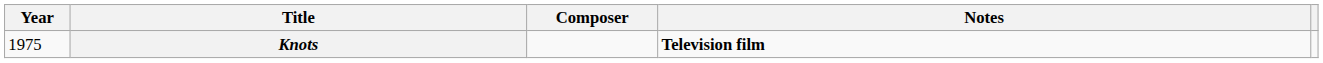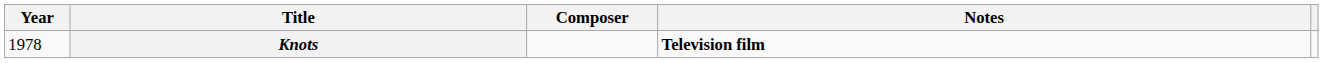Knots | Year: 1975 -> 1978
